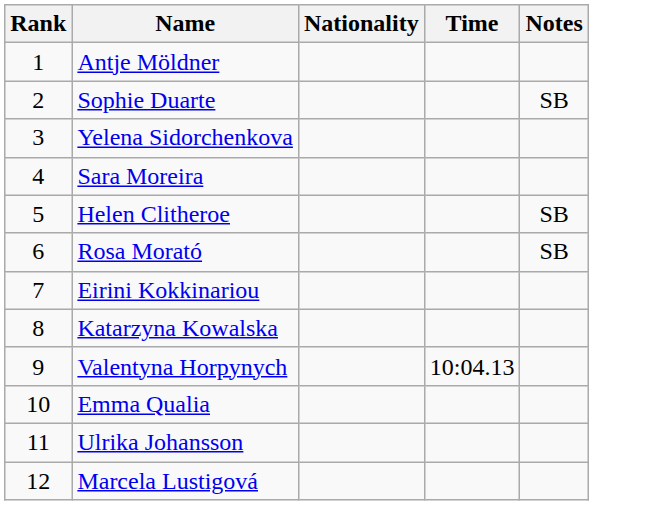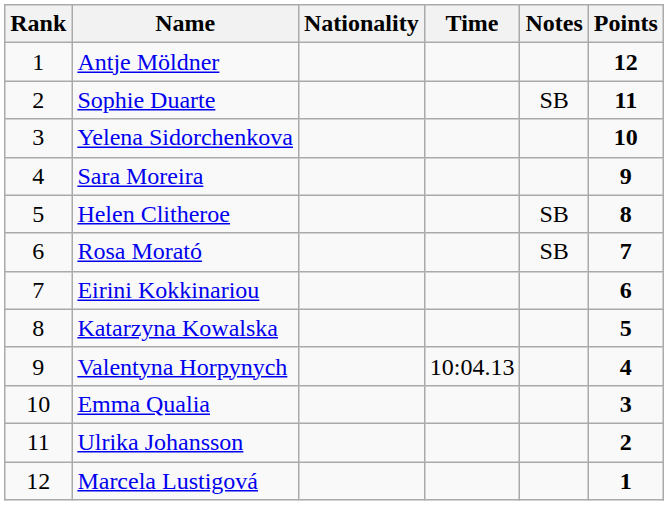+ column: Points | 12 | 11 | 10 | 9 | 8 | 7 | 6 | 5 | 4 | 3 | 2 | 1
